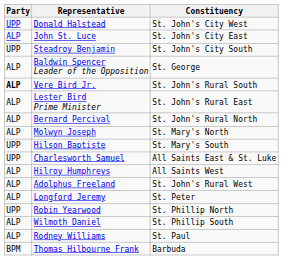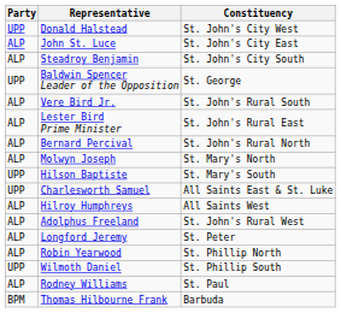Steadroy Benjamin | Party: UPP -> ALP
Baldwin Spencer Leader of the Opposition | Party: ALP -> UPP
Vere Bird Jr. | Party: bold -> normal
Robin Yearwood | Party: UPP -> ALP
Wilmoth Daniel | Party: ALP -> UPP
